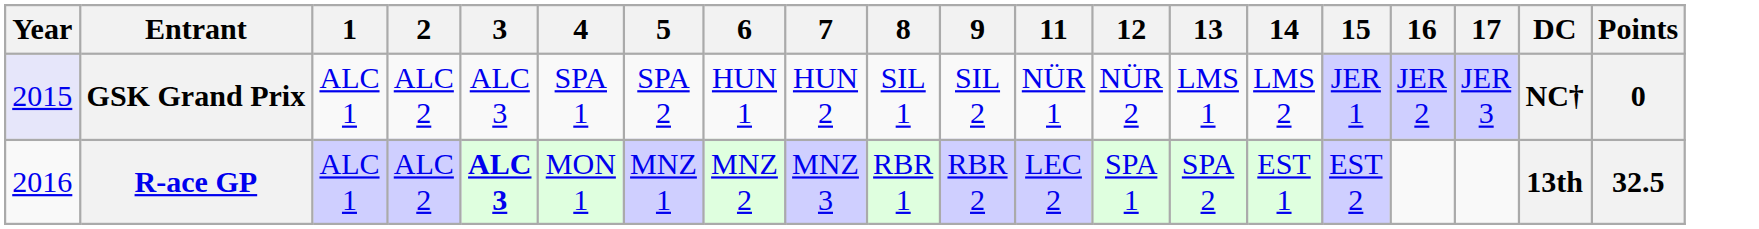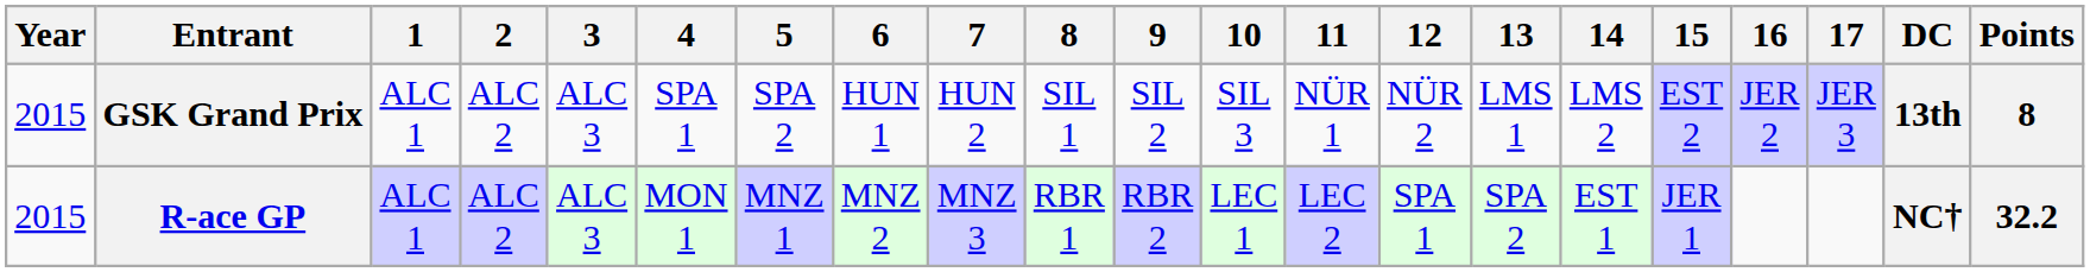+ column: 10 | SIL 3 | LEC 1
GSK Grand Prix | Year: lavender background -> no background
GSK Grand Prix | 15: JER 1 -> EST 2
GSK Grand Prix | DC: NC† -> 13th
GSK Grand Prix | Points: 0 -> 8
R-ace GP | Year: 2016 -> 2015
R-ace GP | 3: bold -> normal
R-ace GP | 15: EST 2 -> JER 1
R-ace GP | DC: 13th -> NC†
R-ace GP | Points: 32.5 -> 32.2
